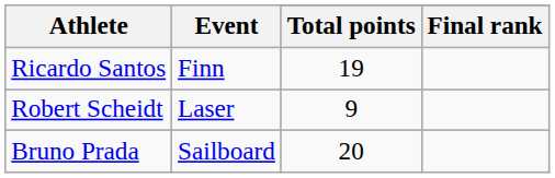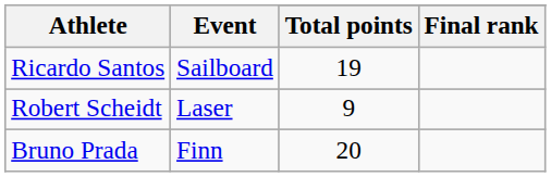Ricardo Santos | Event: Finn -> Sailboard
Bruno Prada | Event: Sailboard -> Finn
